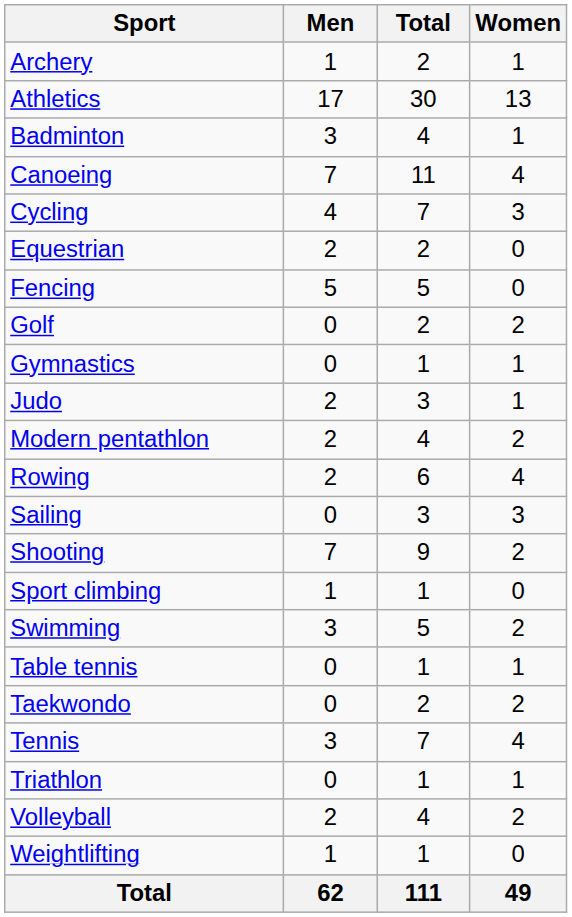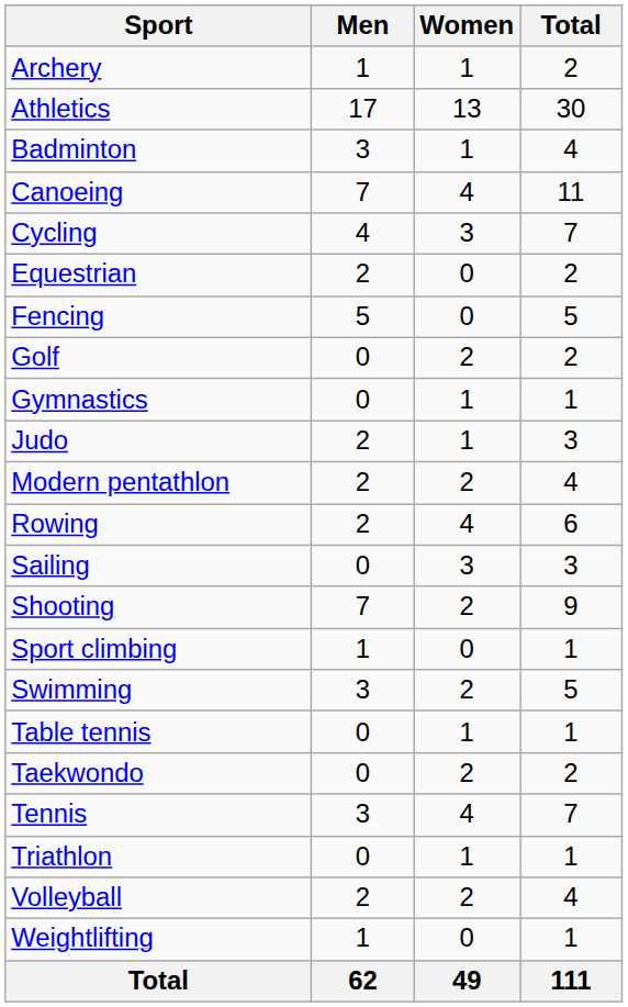columns swapped: Women <-> Total
